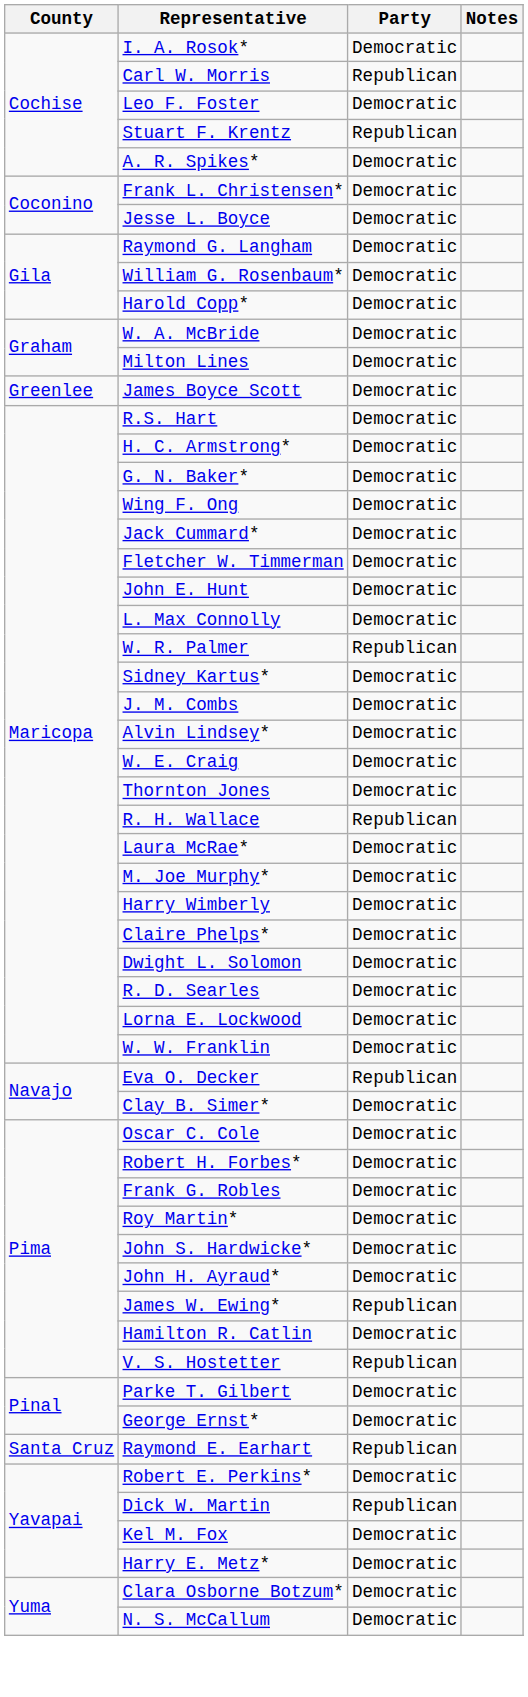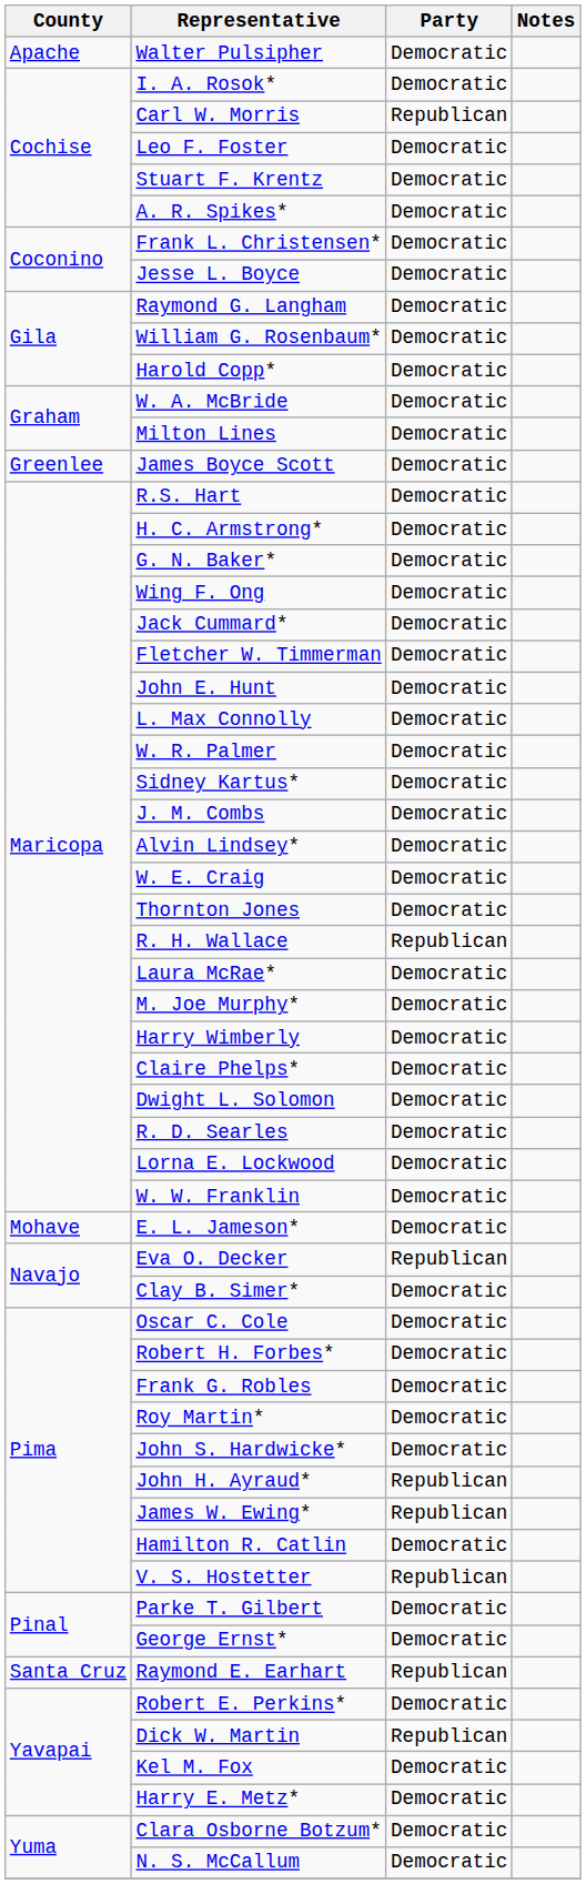+ row: Apache | Walter Pulsipher | Democratic
Stuart F. Krentz | Party: Republican -> Democratic
W. R. Palmer | Party: Republican -> Democratic
+ row: Mohave | E. L. Jameson* | Democratic
John H. Ayraud* | Party: Democratic -> Republican
